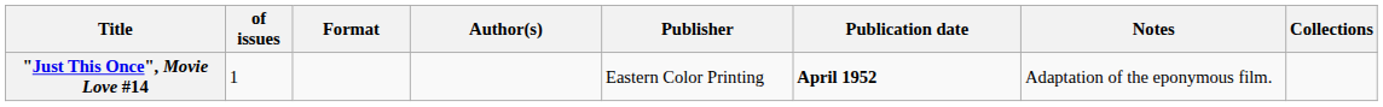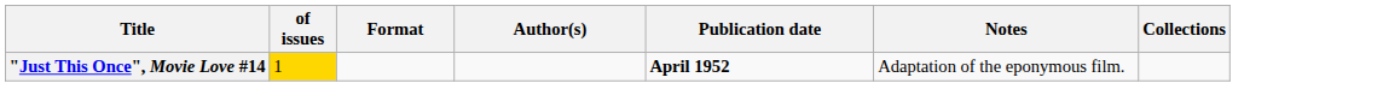- column: Publisher | Eastern Color Printing
"Just This Once", Movie Love #14 | of issues: no background -> gold background
